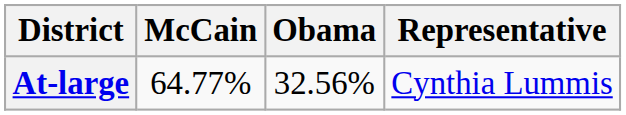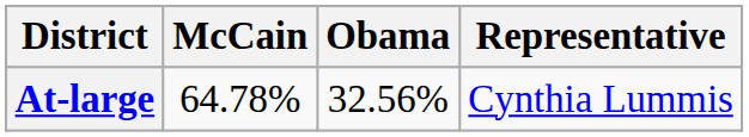At-large | McCain: 64.77% -> 64.78%
